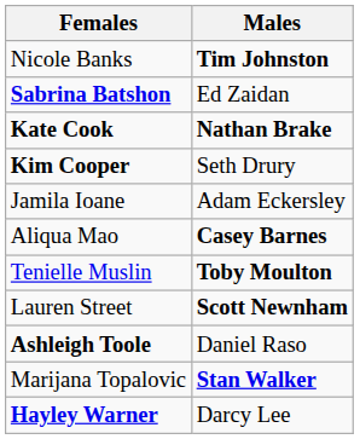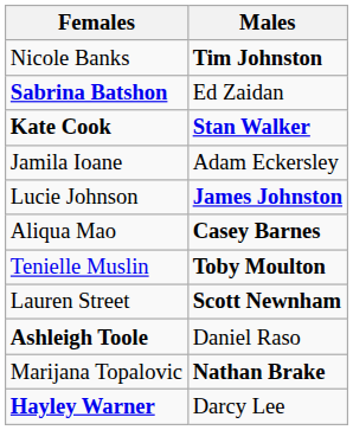Kate Cook | Males: Nathan Brake -> Stan Walker
- row: Kim Cooper | Seth Drury
+ row: Lucie Johnson | James Johnston
Marijana Topalovic | Males: Stan Walker -> Nathan Brake
